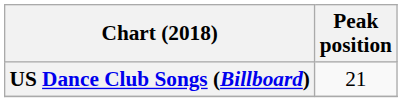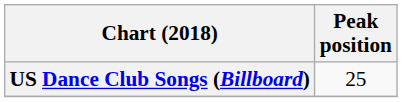US Dance Club Songs (Billboard) | Peak position: 21 -> 25
